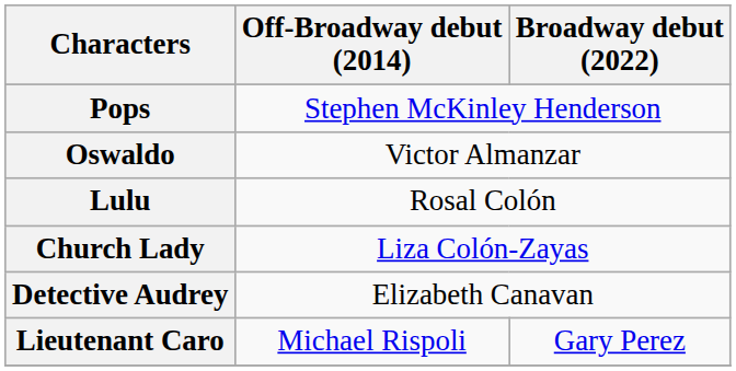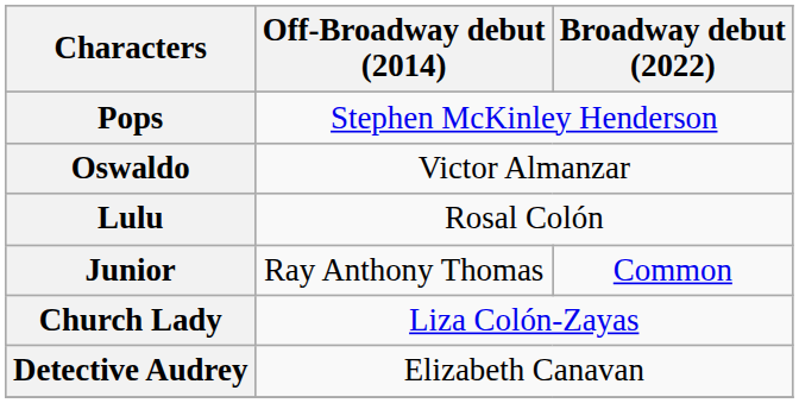+ row: Junior | Ray Anthony Thomas | Common
- row: Lieutenant Caro | Michael Rispoli | Gary Perez
